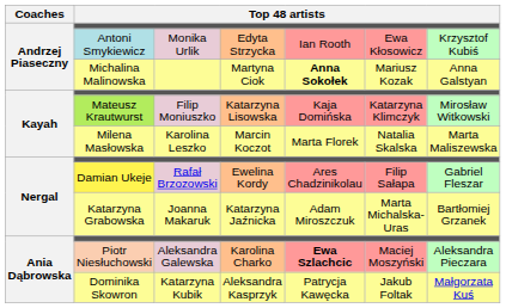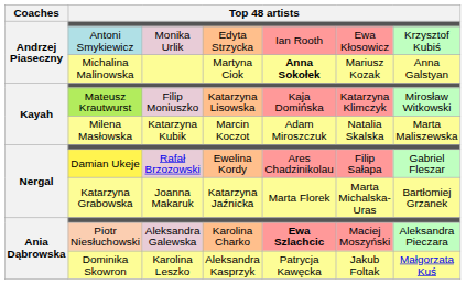Milena Masłowska | column 3: Karolina Leszko -> Katarzyna Kubik
Milena Masłowska | column 5: Marta Florek -> Adam Miroszczuk
Katarzyna Grabowska | column 5: Adam Miroszczuk -> Marta Florek
Dominika Skowron | column 3: Katarzyna Kubik -> Karolina Leszko
